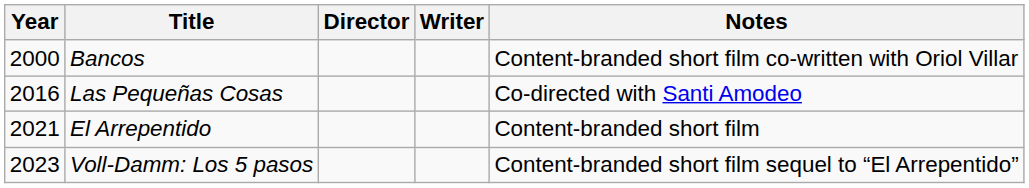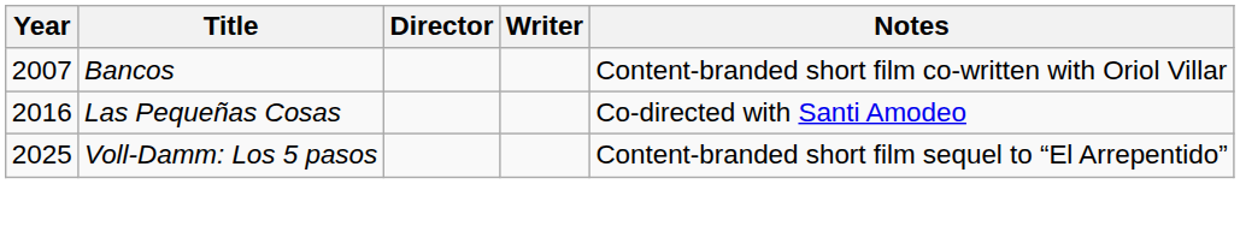Bancos | Year: 2000 -> 2007
- row: 2021 | El Arrepentido | Content-branded short film
Voll-Damm: Los 5 pasos | Year: 2023 -> 2025
